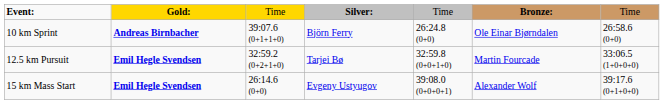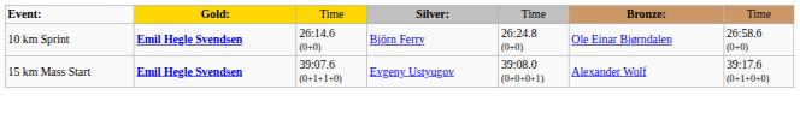10 km Sprint | column 2: Andreas Birnbacher -> Emil Hegle Svendsen
10 km Sprint | column 3: 39:07.6 (0+1+1+0) -> 26:14.6 (0+0)
- row: 12.5 km Pursuit | Emil Hegle Svendsen | 32:59.2 (0+2+1+0) | Tarjei Bø | 32:59.8 (0+0+1+0) | Martin Fourcade | 33:06.5 (1+0+0+0)
15 km Mass Start | column 3: 26:14.6 (0+0) -> 39:07.6 (0+1+1+0)
